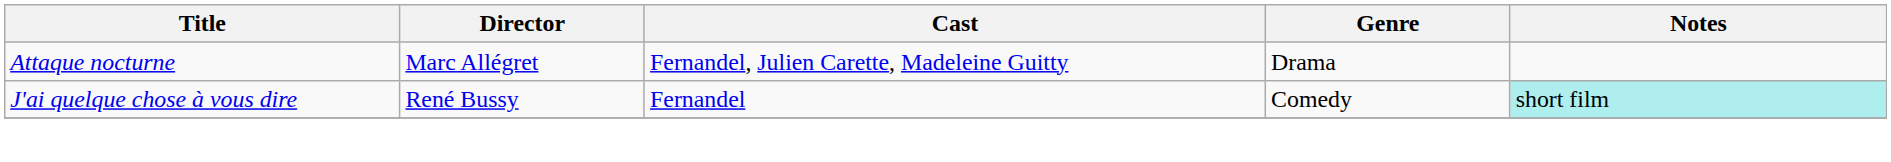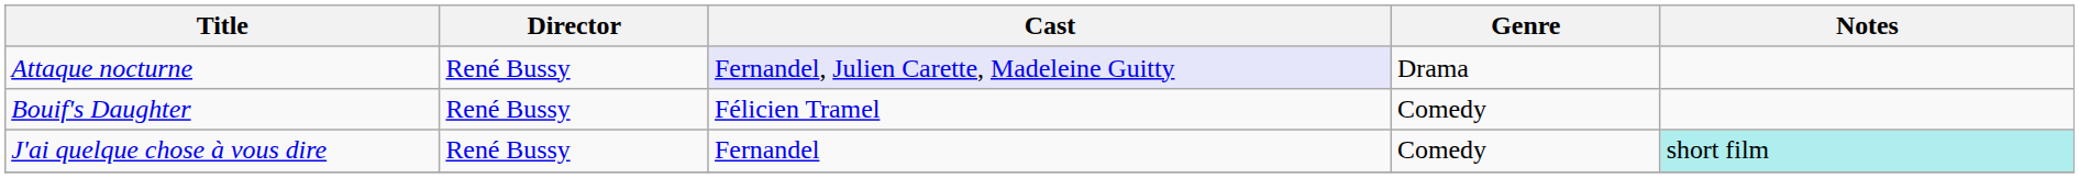Attaque nocturne | Director: Marc Allégret -> René Bussy
Attaque nocturne | Cast: no background -> lavender background
+ row: Bouif's Daughter | René Bussy | Félicien Tramel | Comedy
